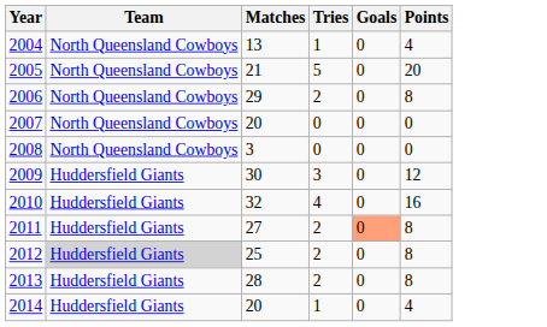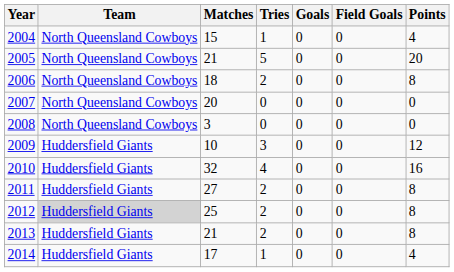+ column: Field Goals | 0 | 0 | 0 | 0 | 0 | 0 | 0 | 0 | 0 | 0 | 0
2004 | Matches: 13 -> 15
2006 | Matches: 29 -> 18
2009 | Matches: 30 -> 10
2011 | Goals: lightsalmon background -> no background
2013 | Matches: 28 -> 21
2014 | Matches: 20 -> 17
